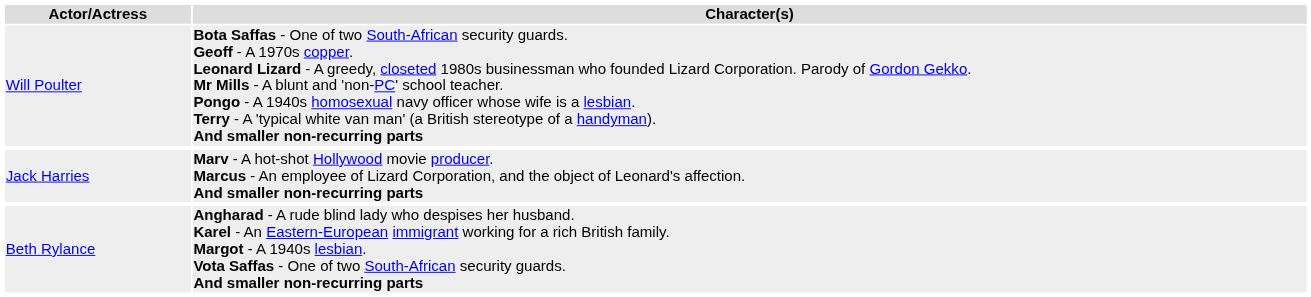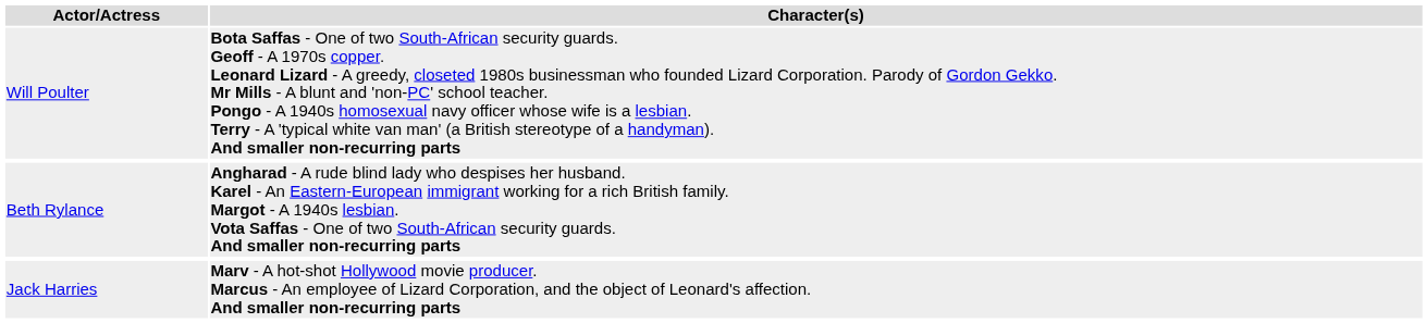rows swapped: Jack Harries <-> Beth Rylance
